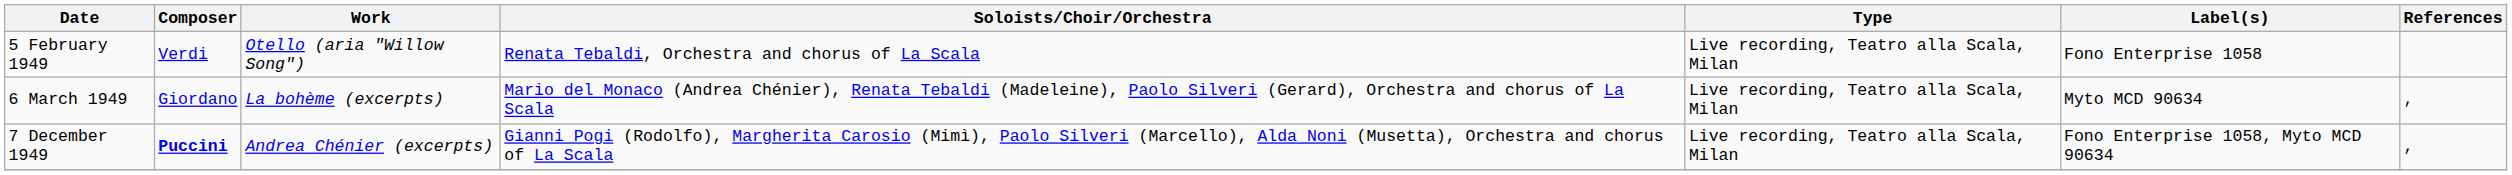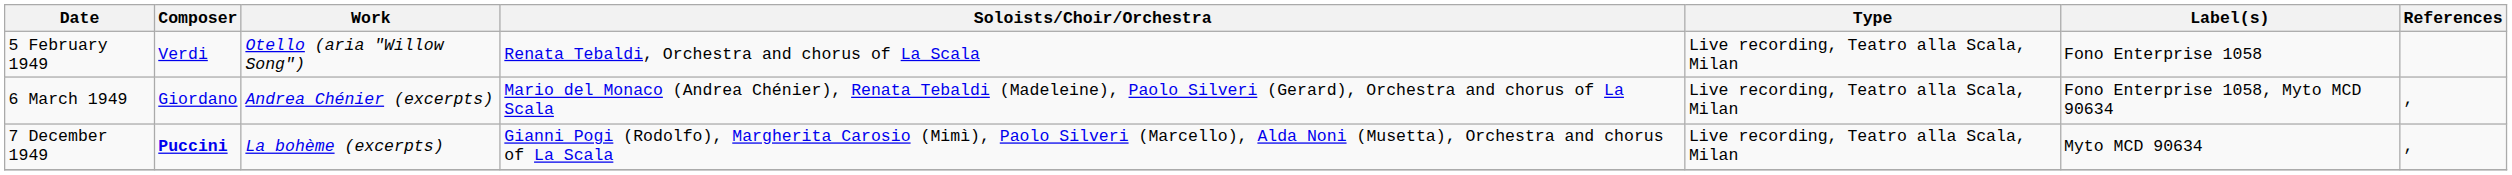6 March 1949 | Work: La bohème (excerpts) -> Andrea Chénier (excerpts)
6 March 1949 | Label(s): Myto MCD 90634 -> Fono Enterprise 1058, Myto MCD 90634
7 December 1949 | Work: Andrea Chénier (excerpts) -> La bohème (excerpts)
7 December 1949 | Label(s): Fono Enterprise 1058, Myto MCD 90634 -> Myto MCD 90634
